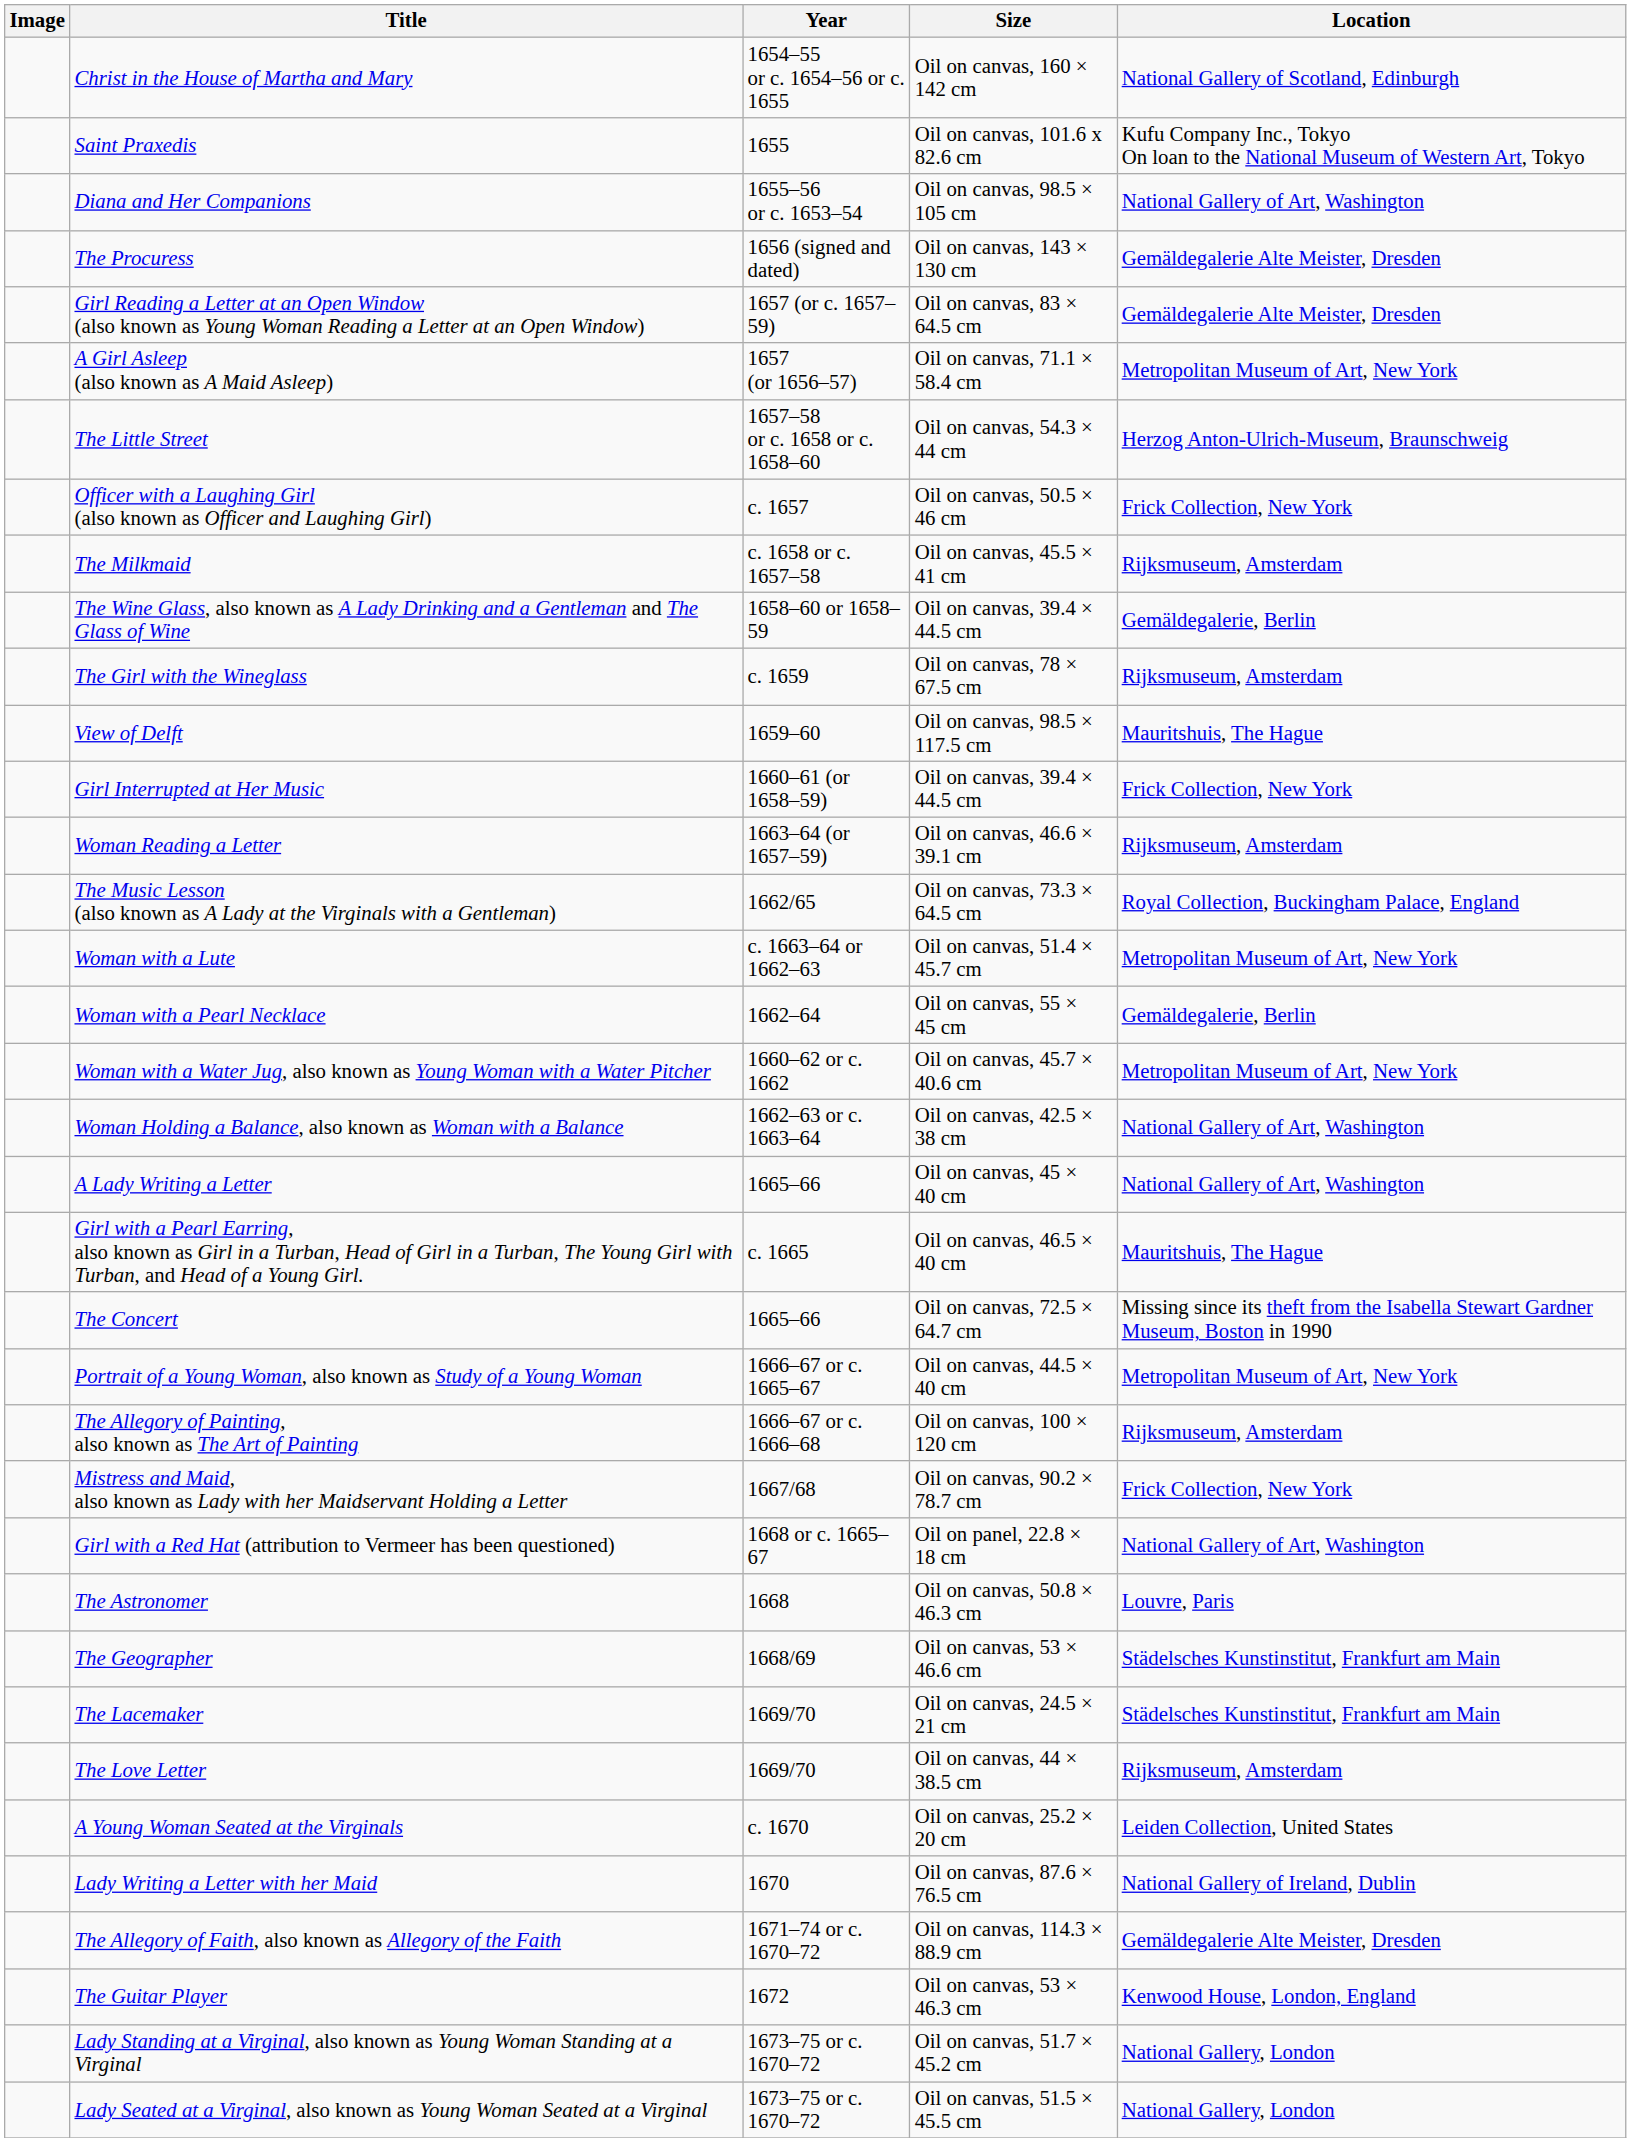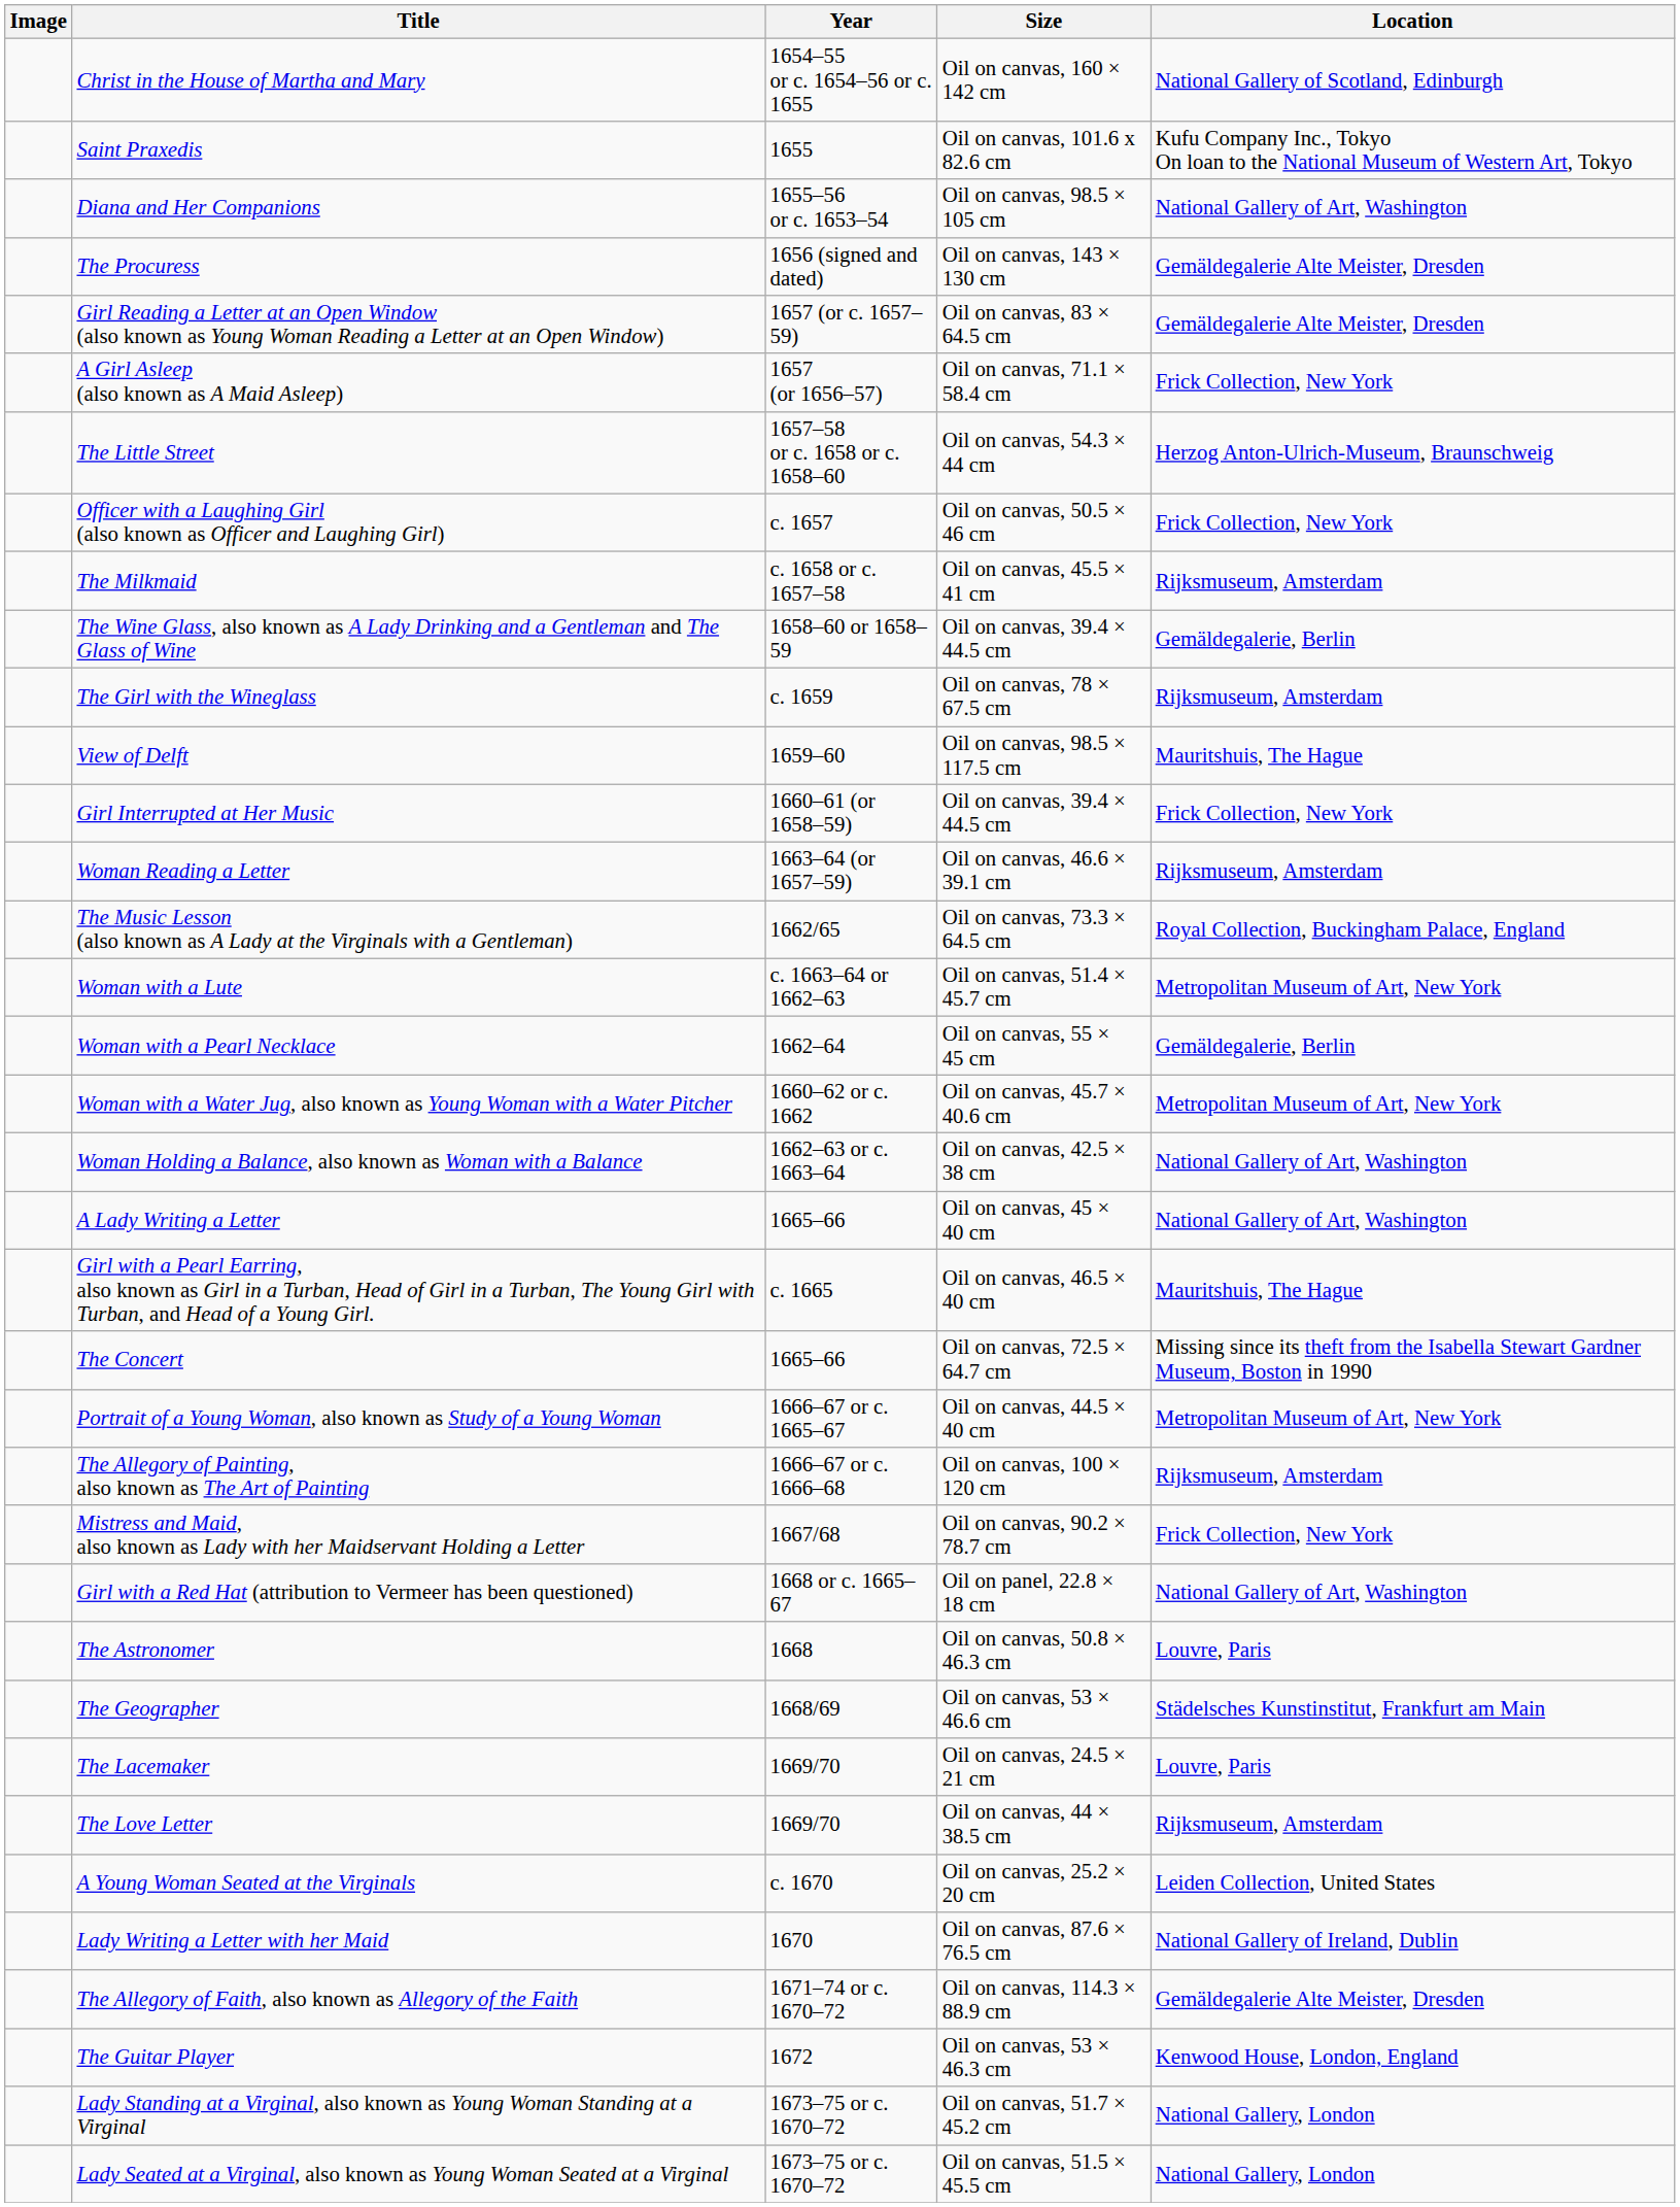A Girl Asleep (also known as A Maid Asleep) | Location: Metropolitan Museum of Art, New York -> Frick Collection, New York
The Lacemaker | Location: Städelsches Kunstinstitut, Frankfurt am Main -> Louvre, Paris
